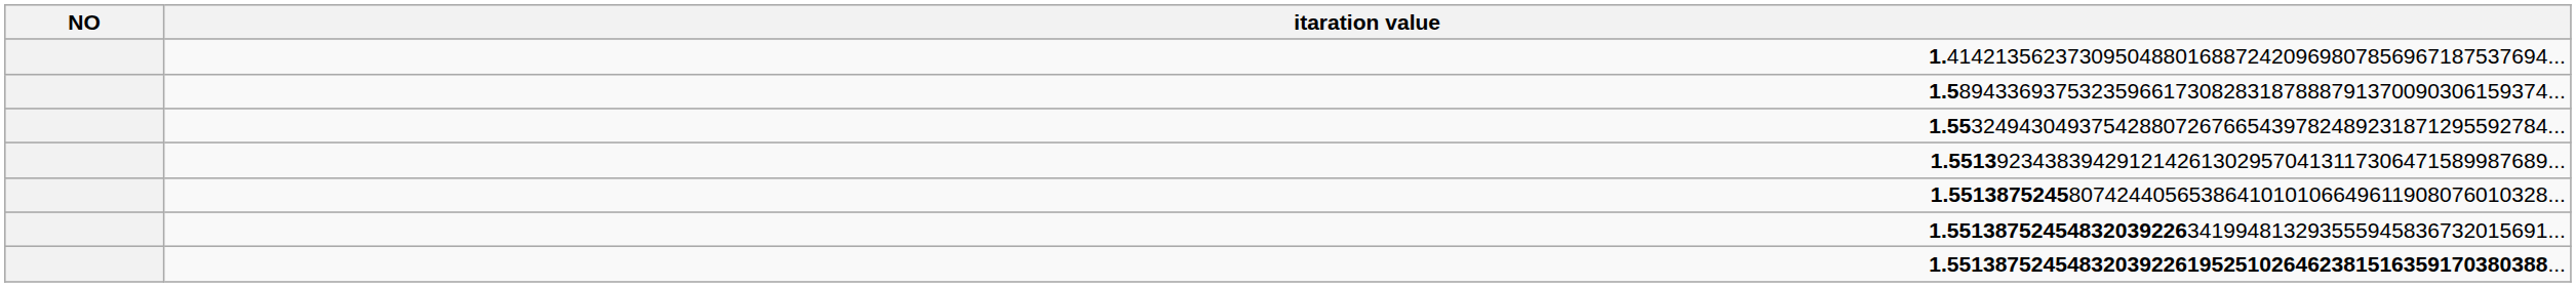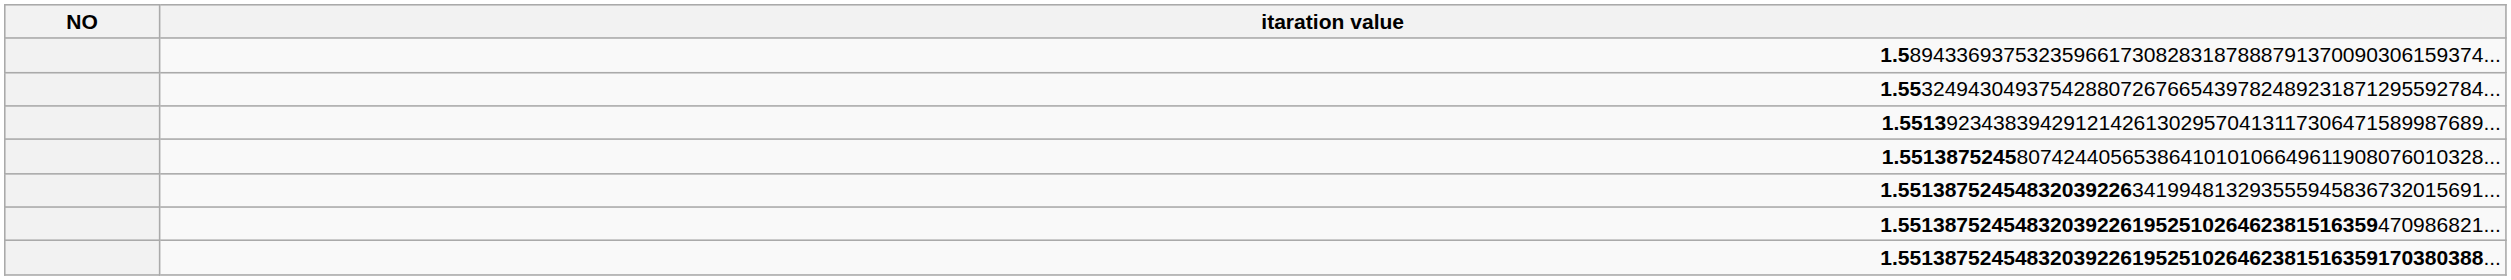- row: 1.41421356237309504880168872420969807856967187537694...
+ row: 1.55138752454832039226195251026462381516359470986821...
